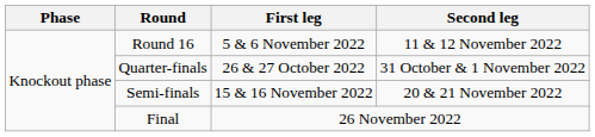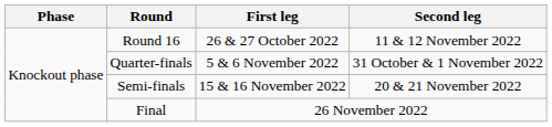Round 16 | First leg: 5 & 6 November 2022 -> 26 & 27 October 2022
Quarter-finals | First leg: 26 & 27 October 2022 -> 5 & 6 November 2022
